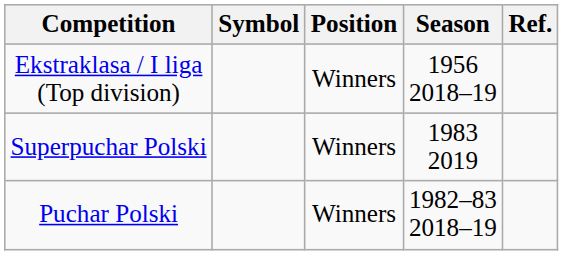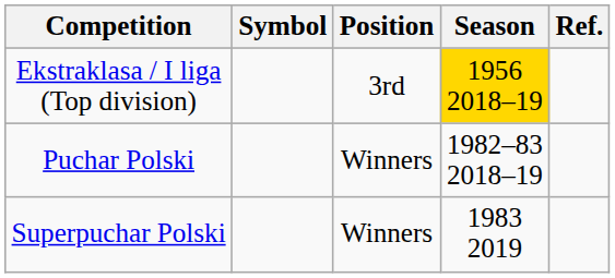Ekstraklasa / I liga (Top division) | Position: Winners -> 3rd
Ekstraklasa / I liga (Top division) | Season: no background -> gold background
rows swapped: Puchar Polski <-> Superpuchar Polski
